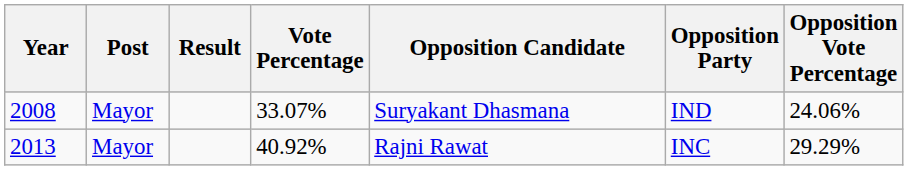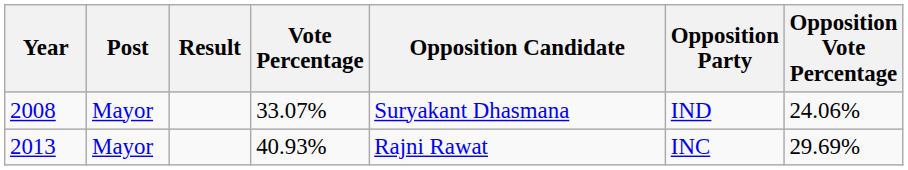2013 | Vote Percentage: 40.92% -> 40.93%
2013 | Opposition Vote Percentage: 29.29% -> 29.69%
